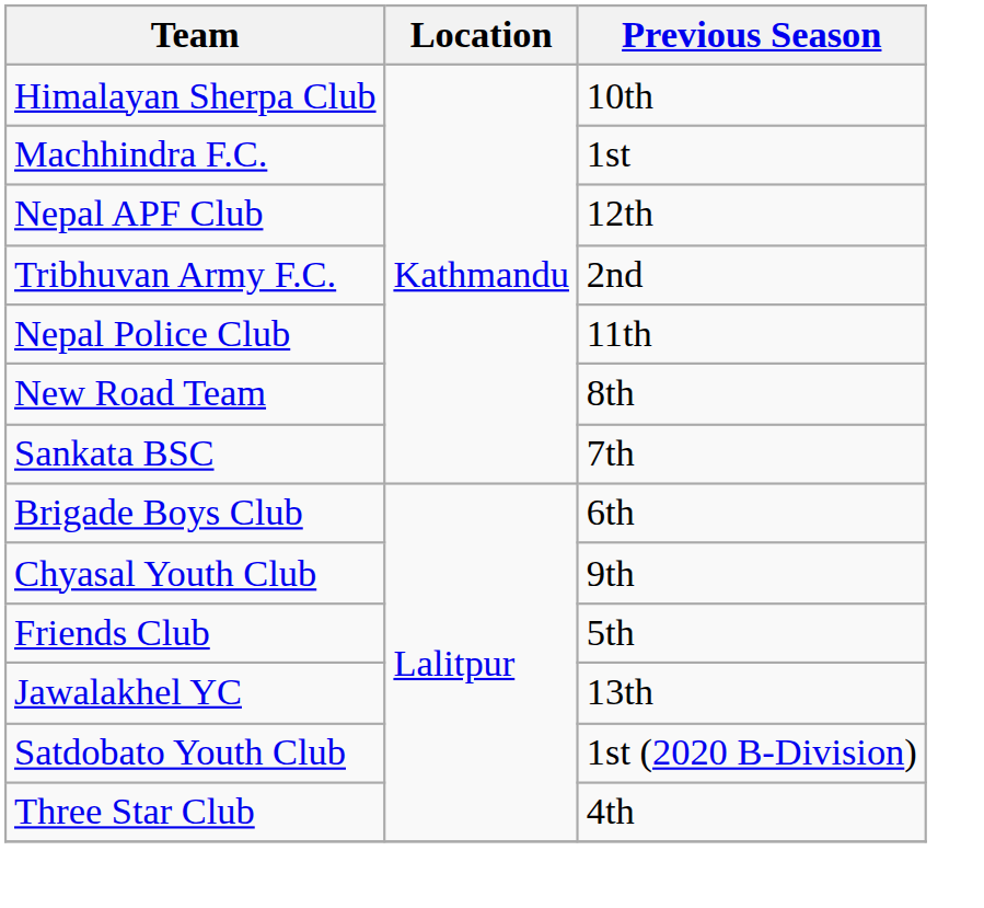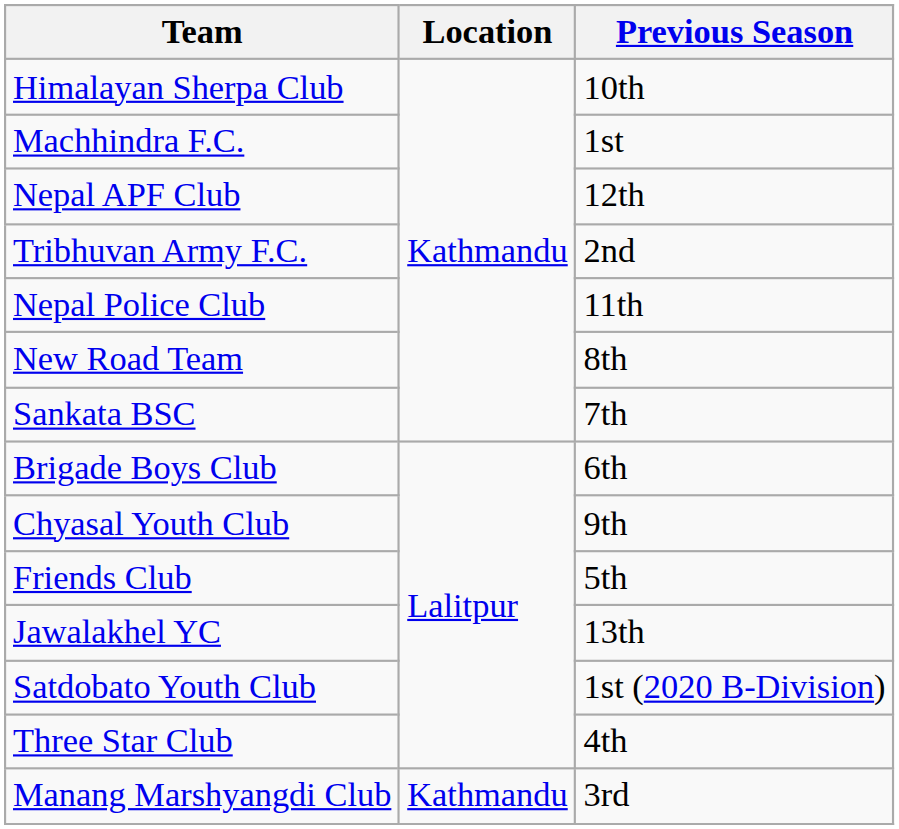+ row: Manang Marshyangdi Club | Kathmandu | 3rd
